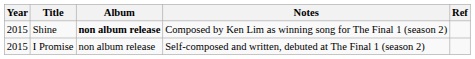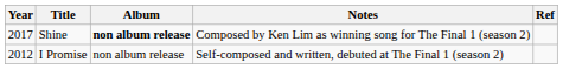Shine | Year: 2015 -> 2017
I Promise | Year: 2015 -> 2012
